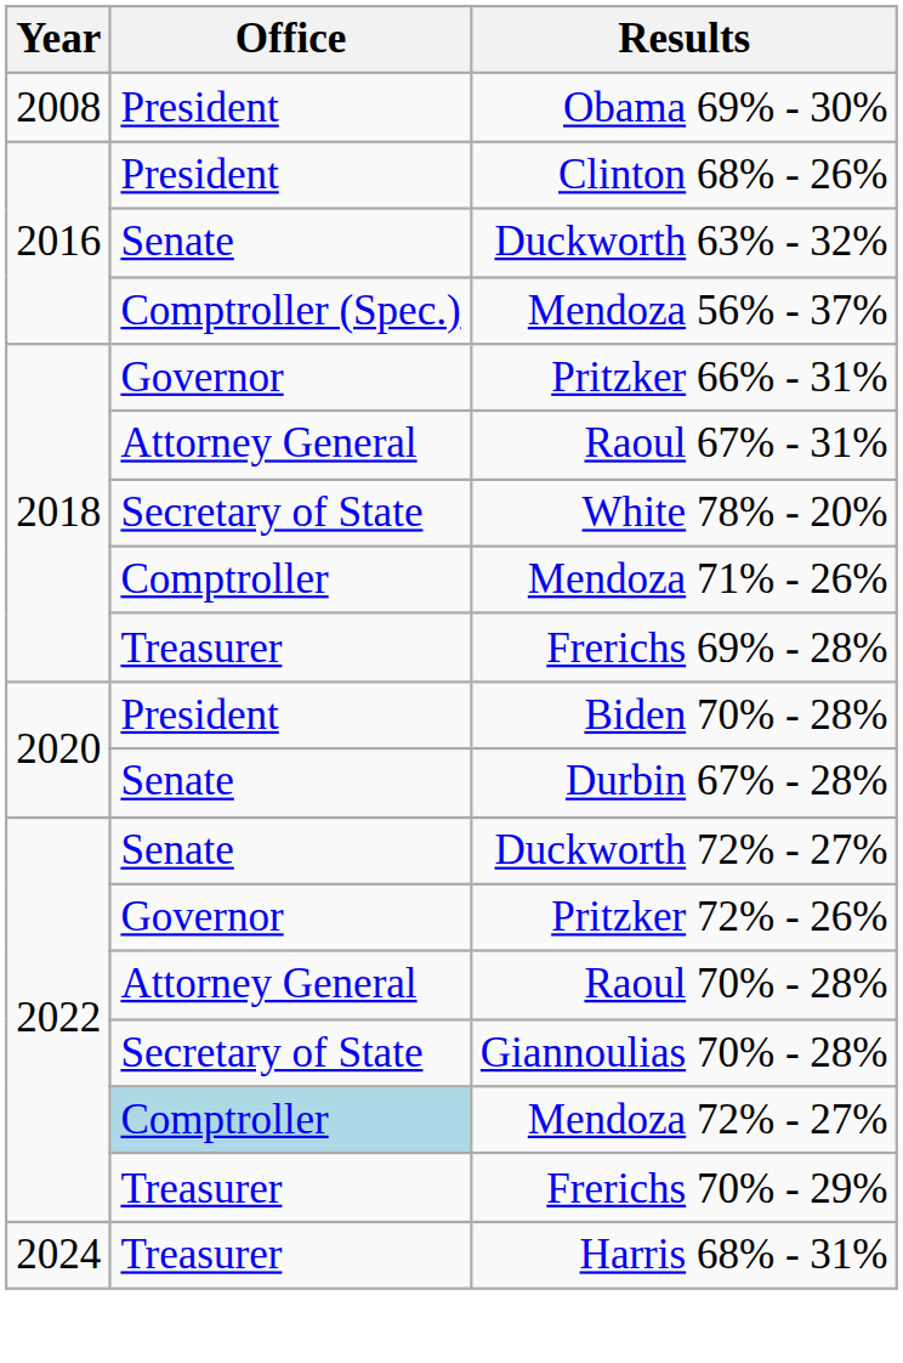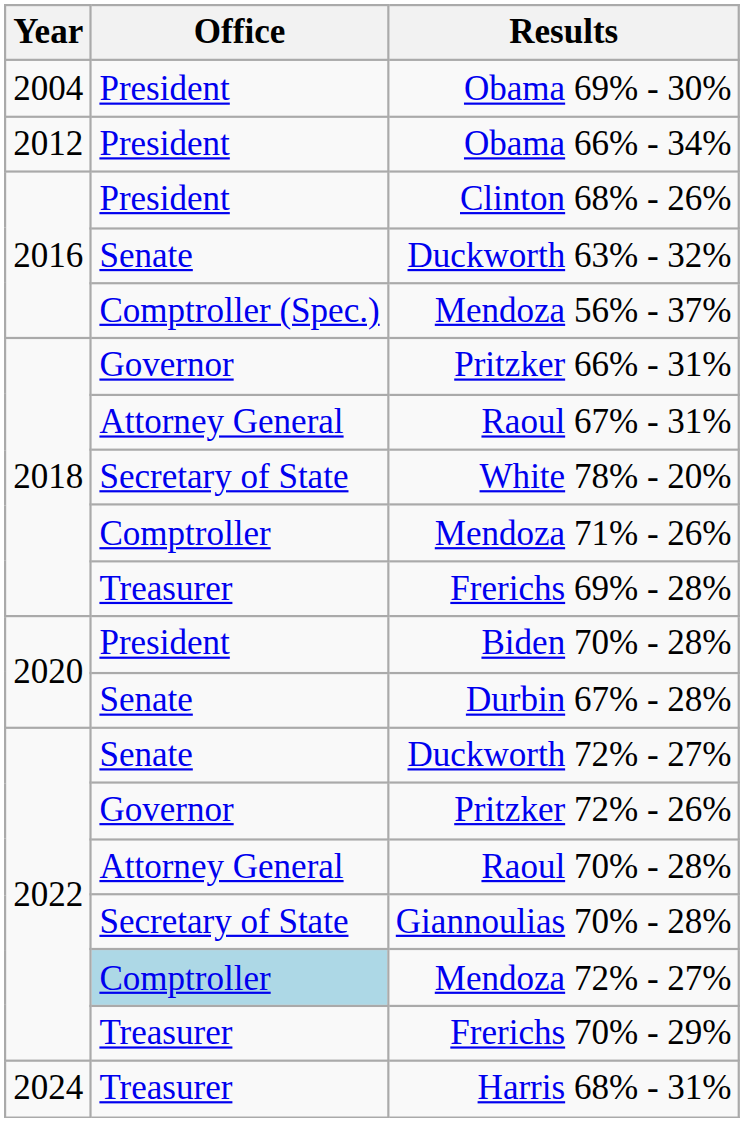Obama 69% - 30% | Year: 2008 -> 2004
+ row: 2012 | President | Obama 66% - 34%
